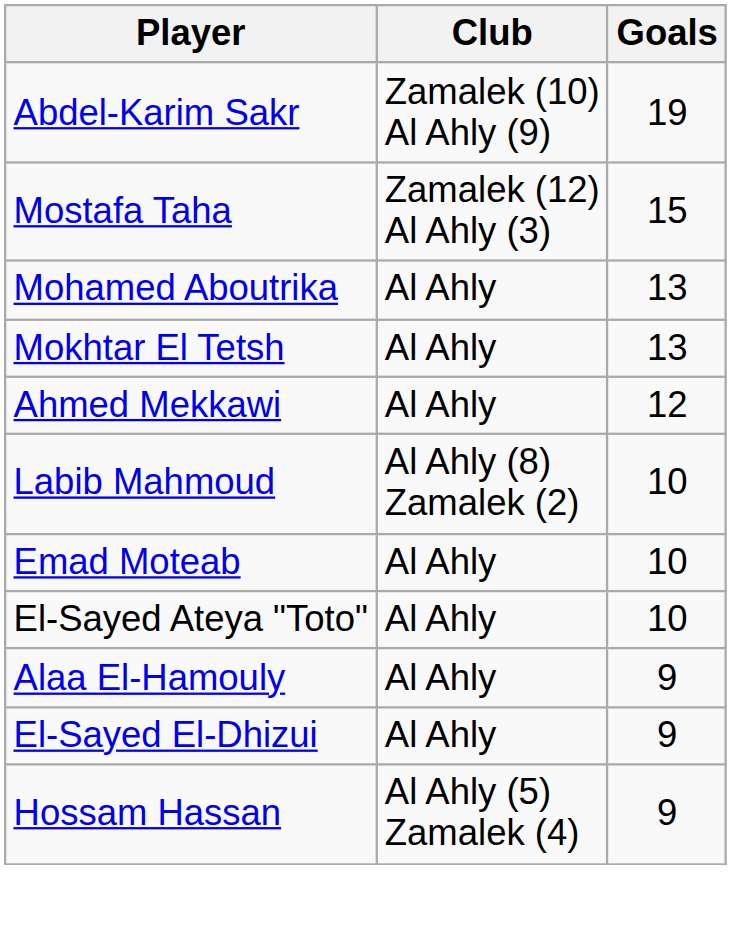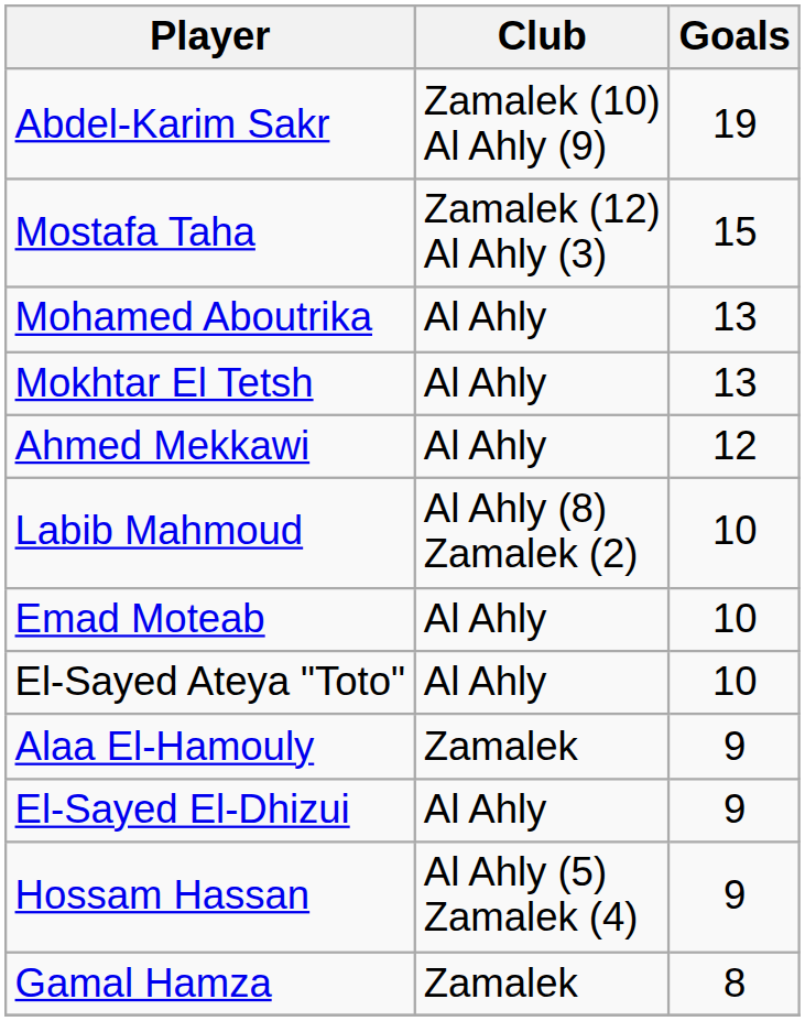Alaa El-Hamouly | Club: Al Ahly -> Zamalek
+ row: Gamal Hamza | Zamalek | 8
